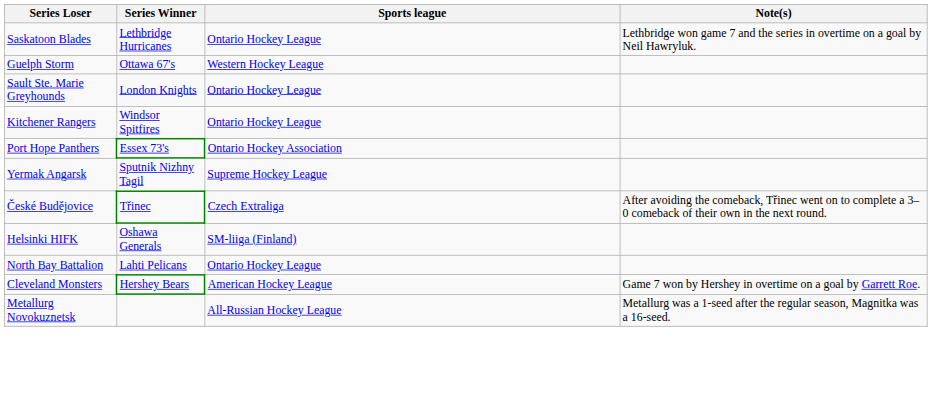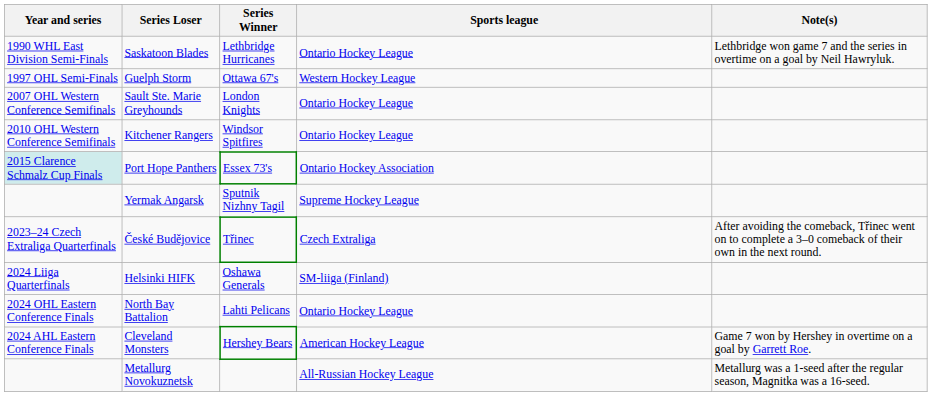+ column: Year and series | 1990 WHL East Division Semi-Finals | 1997 OHL Semi-Finals | 2007 OHL Western Conference Semifinals | 2010 OHL Western Conference Semifinals | 2015 Clarence Schmalz Cup Finals | 2023–24 Czech Extraliga Quarterfinals | 2024 Liiga Quarterfinals | 2024 OHL Eastern Conference Finals | 2024 AHL Eastern Conference Finals
